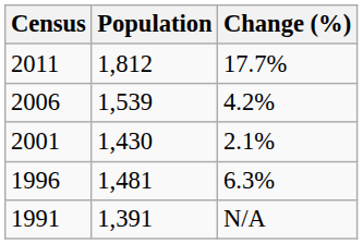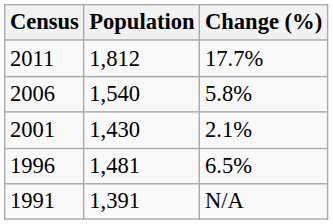2006 | Population: 1,539 -> 1,540
2006 | Change (%): 4.2% -> 5.8%
1996 | Change (%): 6.3% -> 6.5%
